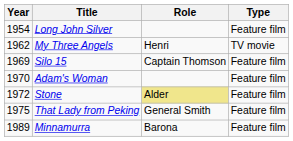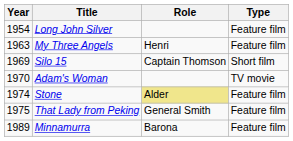My Three Angels | Year: 1962 -> 1963
My Three Angels | Type: TV movie -> Feature film
Silo 15 | Type: Feature film -> Short film
Adam's Woman | Type: Feature film -> TV movie
Stone | Year: 1972 -> 1974
